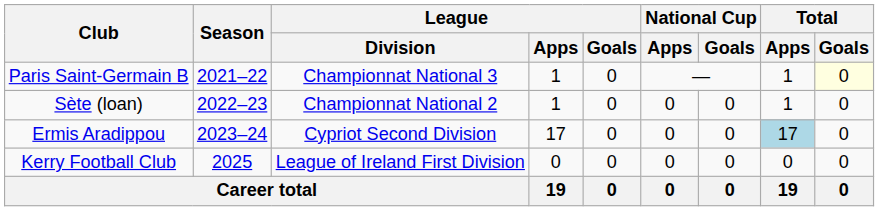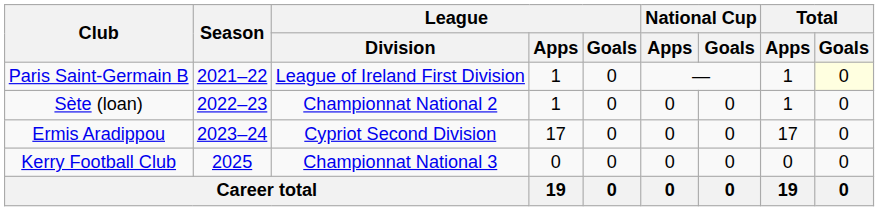Paris Saint-Germain B | League / Division: Championnat National 3 -> League of Ireland First Division
Ermis Aradippou | Total / Apps: lightblue background -> no background
Kerry Football Club | League / Division: League of Ireland First Division -> Championnat National 3
